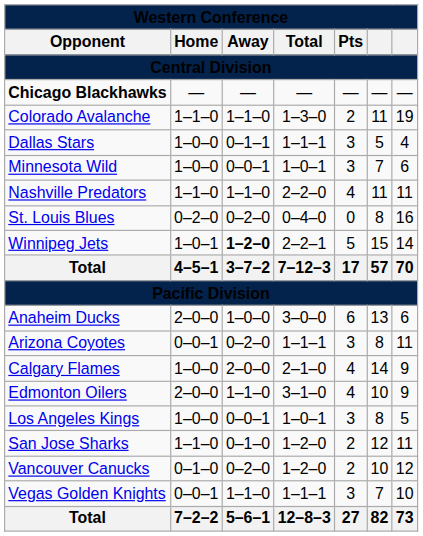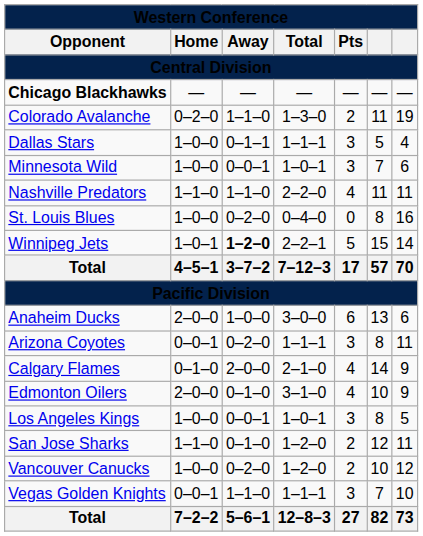Colorado Avalanche | column 2: 1–1–0 -> 0–2–0
St. Louis Blues | column 2: 0–2–0 -> 1–0–0
Calgary Flames | column 2: 1–0–0 -> 0–1–0
Edmonton Oilers | column 3: 1–1–0 -> 0–1–0
Vancouver Canucks | column 2: 0–1–0 -> 1–0–0
